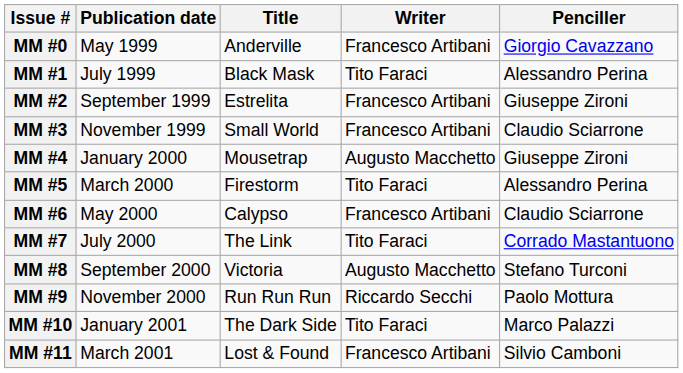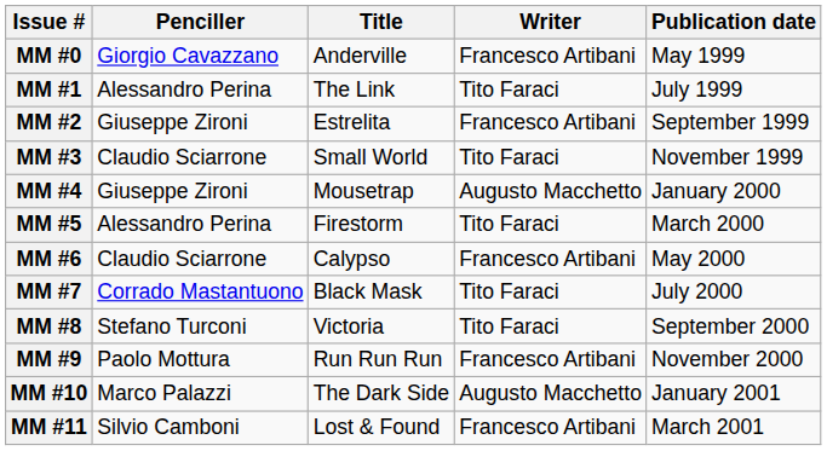columns swapped: Publication date <-> Penciller
MM #1 | Title: Black Mask -> The Link
MM #3 | Writer: Francesco Artibani -> Tito Faraci
MM #7 | Title: The Link -> Black Mask
MM #8 | Writer: Augusto Macchetto -> Tito Faraci
MM #9 | Writer: Riccardo Secchi -> Francesco Artibani
MM #10 | Writer: Tito Faraci -> Augusto Macchetto
